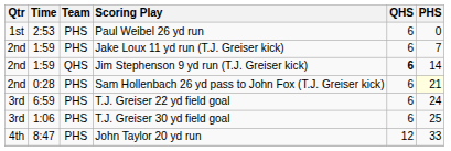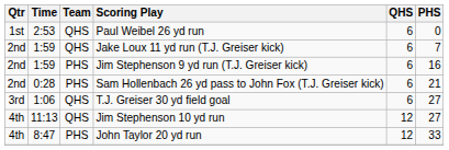Paul Weibel 26 yd run | Team: PHS -> QHS
Jake Loux 11 yd run (T.J. Greiser kick) | Team: PHS -> QHS
Jim Stephenson 9 yd run (T.J. Greiser kick) | Team: QHS -> PHS
Jim Stephenson 9 yd run (T.J. Greiser kick) | QHS: bold -> normal
Jim Stephenson 9 yd run (T.J. Greiser kick) | PHS: 14 -> 16
Sam Hollenbach 26 yd pass to John Fox (T.J. Greiser kick) | PHS: lightyellow background -> no background
- row: 3rd | 6:59 | PHS | T.J. Greiser 22 yd field goal | 6 | 24
T.J. Greiser 30 yd field goal | Team: PHS -> QHS
T.J. Greiser 30 yd field goal | PHS: 25 -> 27
+ row: 4th | 11:13 | QHS | Jim Stephenson 10 yd run | 12 | 27
